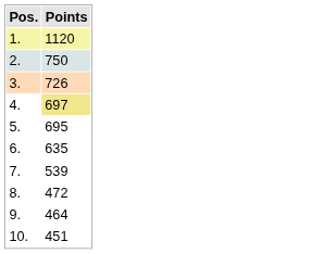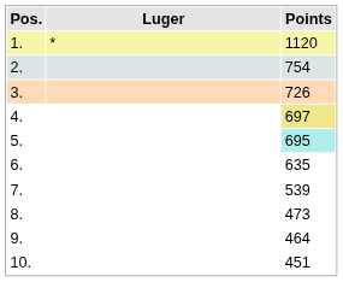+ column: Luger | *
2. | Points: 750 -> 754
5. | Points: no background -> paleturquoise background
8. | Points: 472 -> 473
